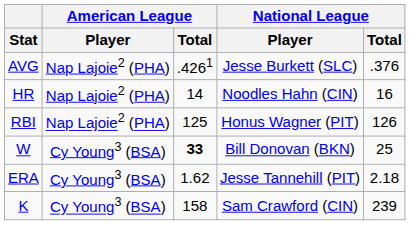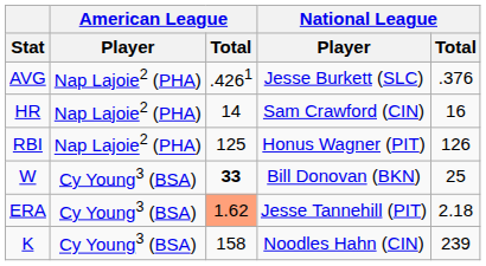HR | National League / Player: Noodles Hahn (CIN) -> Sam Crawford (CIN)
ERA | American League / Total: no background -> lightsalmon background
K | National League / Player: Sam Crawford (CIN) -> Noodles Hahn (CIN)
